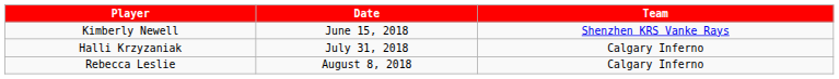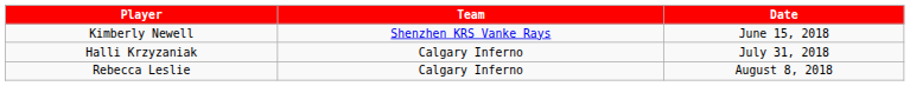columns swapped: Team <-> Date
